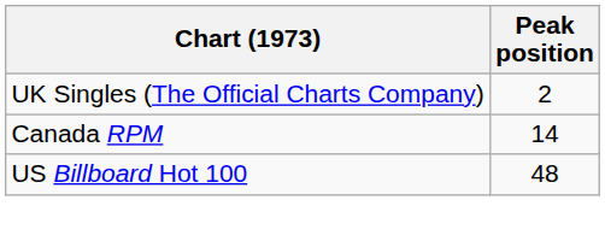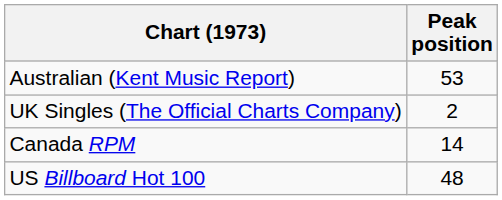+ row: Australian (Kent Music Report) | 53
